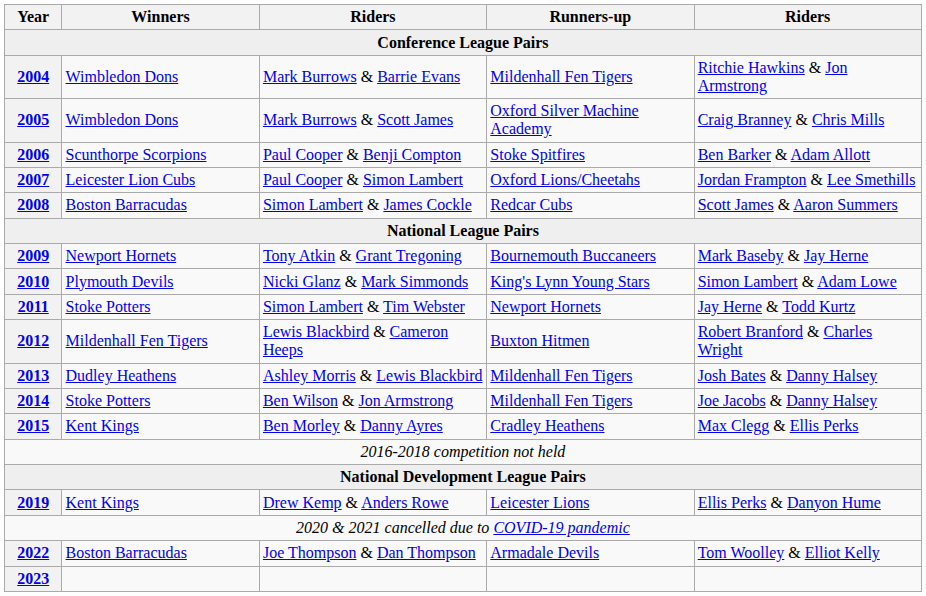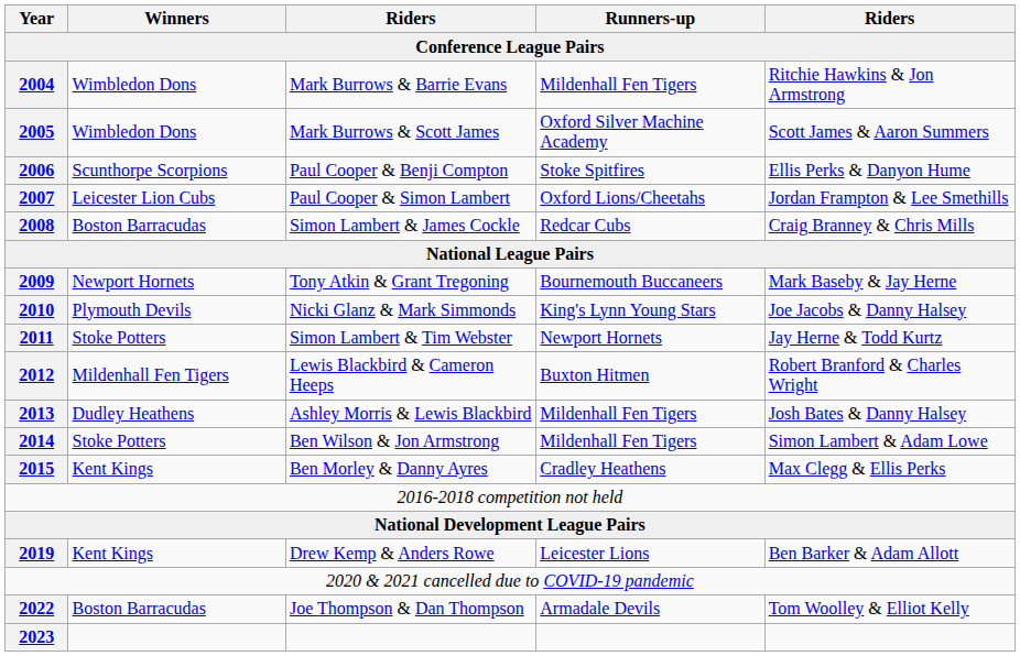Mark Burrows & Scott James | column 5: Craig Branney & Chris Mills -> Scott James & Aaron Summers
Paul Cooper & Benji Compton | column 5: Ben Barker & Adam Allott -> Ellis Perks & Danyon Hume
Simon Lambert & James Cockle | column 5: Scott James & Aaron Summers -> Craig Branney & Chris Mills
Nicki Glanz & Mark Simmonds | column 5: Simon Lambert & Adam Lowe -> Joe Jacobs & Danny Halsey
Ben Wilson & Jon Armstrong | column 5: Joe Jacobs & Danny Halsey -> Simon Lambert & Adam Lowe
Drew Kemp & Anders Rowe | column 5: Ellis Perks & Danyon Hume -> Ben Barker & Adam Allott
